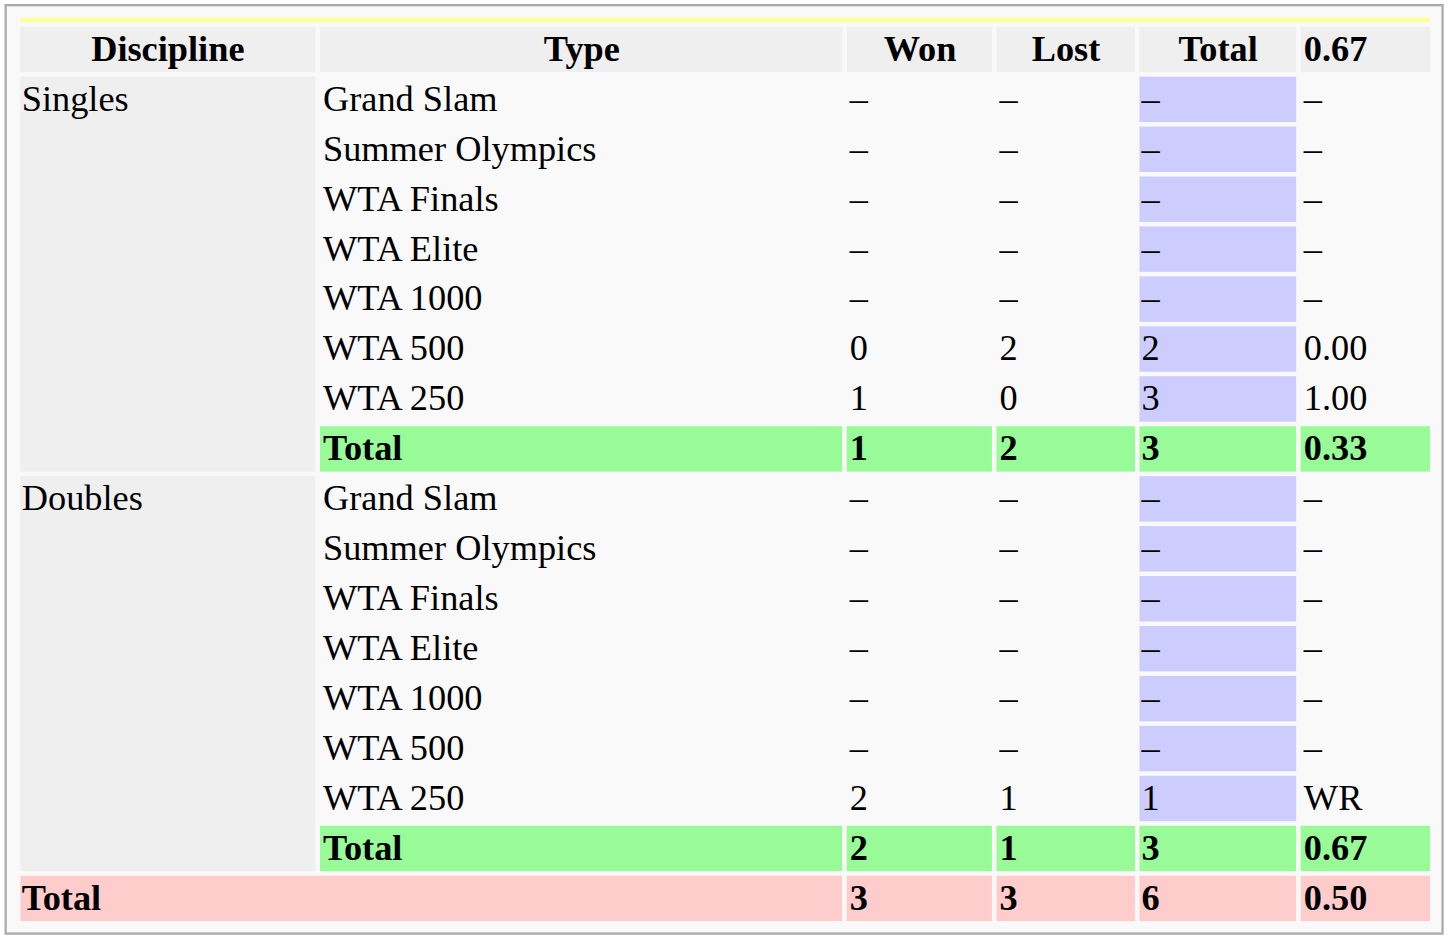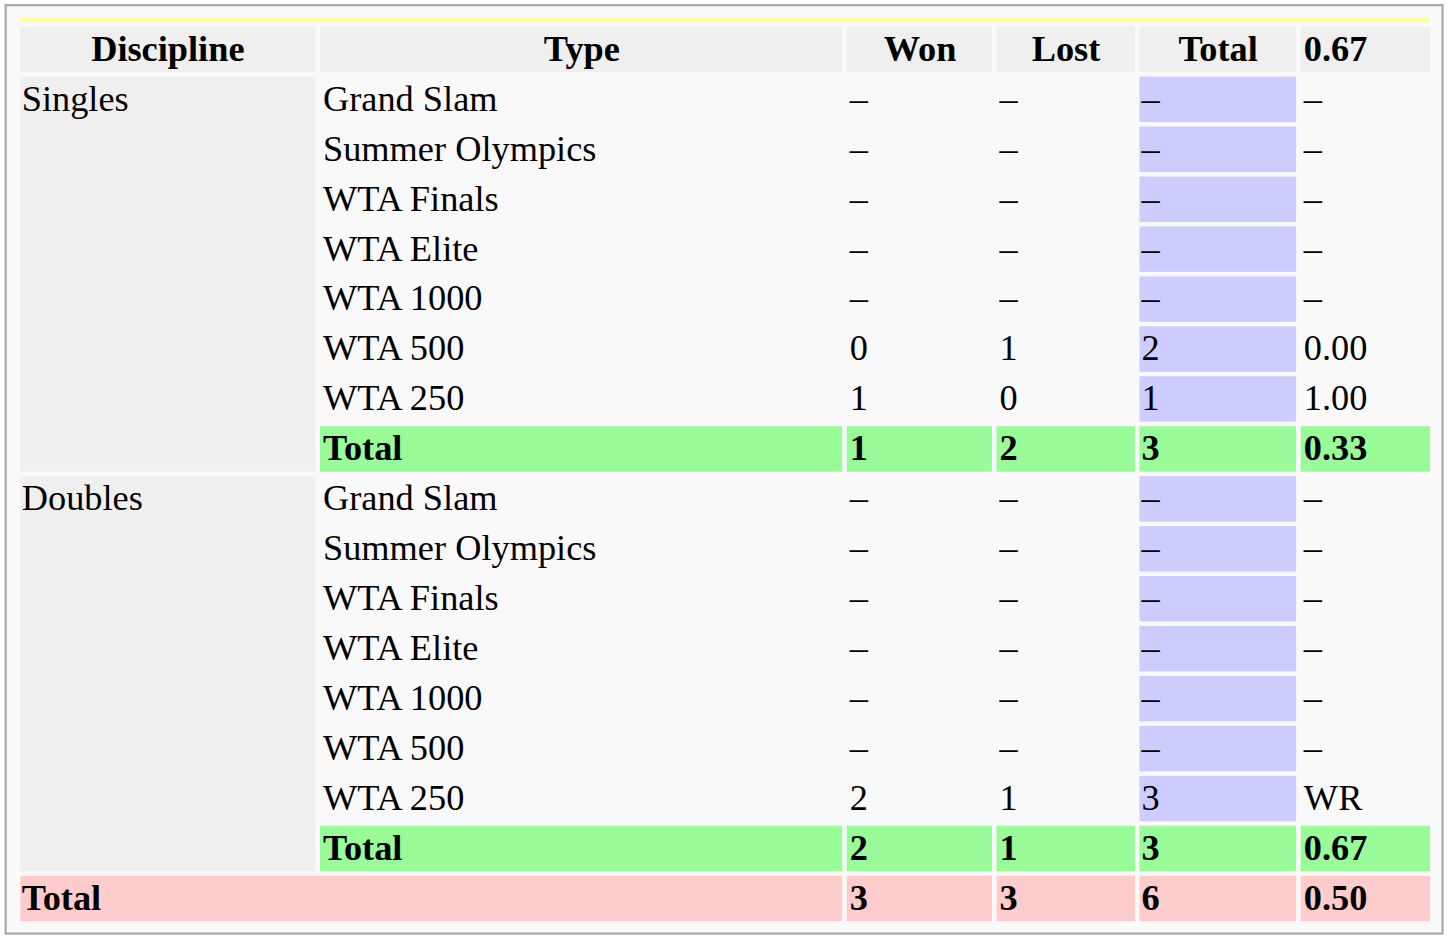Singles / WTA 500 | column 4: 2 -> 1
Singles / WTA 250 | column 5: 3 -> 1
Doubles / WTA 250 | column 5: 1 -> 3
